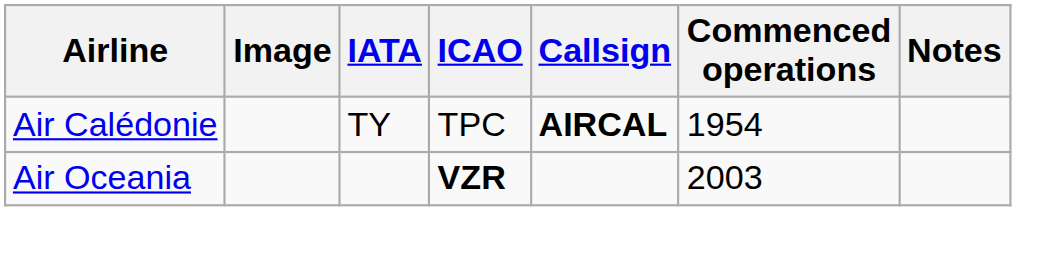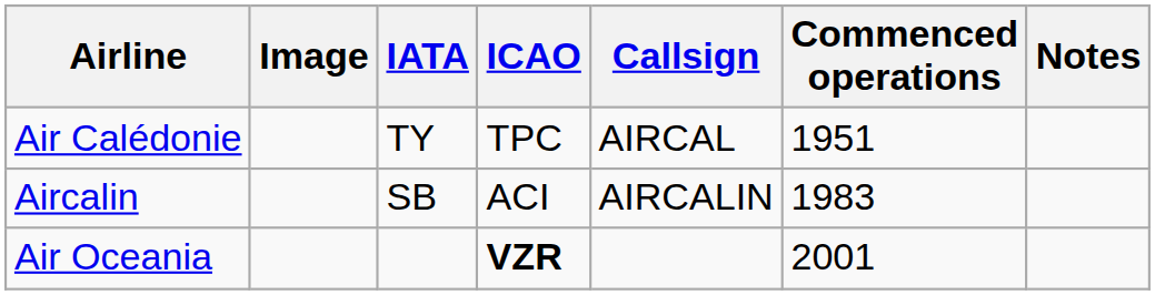Air Calédonie | Callsign: bold -> normal
Air Calédonie | Commenced operations: 1954 -> 1951
+ row: Aircalin | SB | ACI | AIRCALIN | 1983
Air Oceania | Commenced operations: 2003 -> 2001
